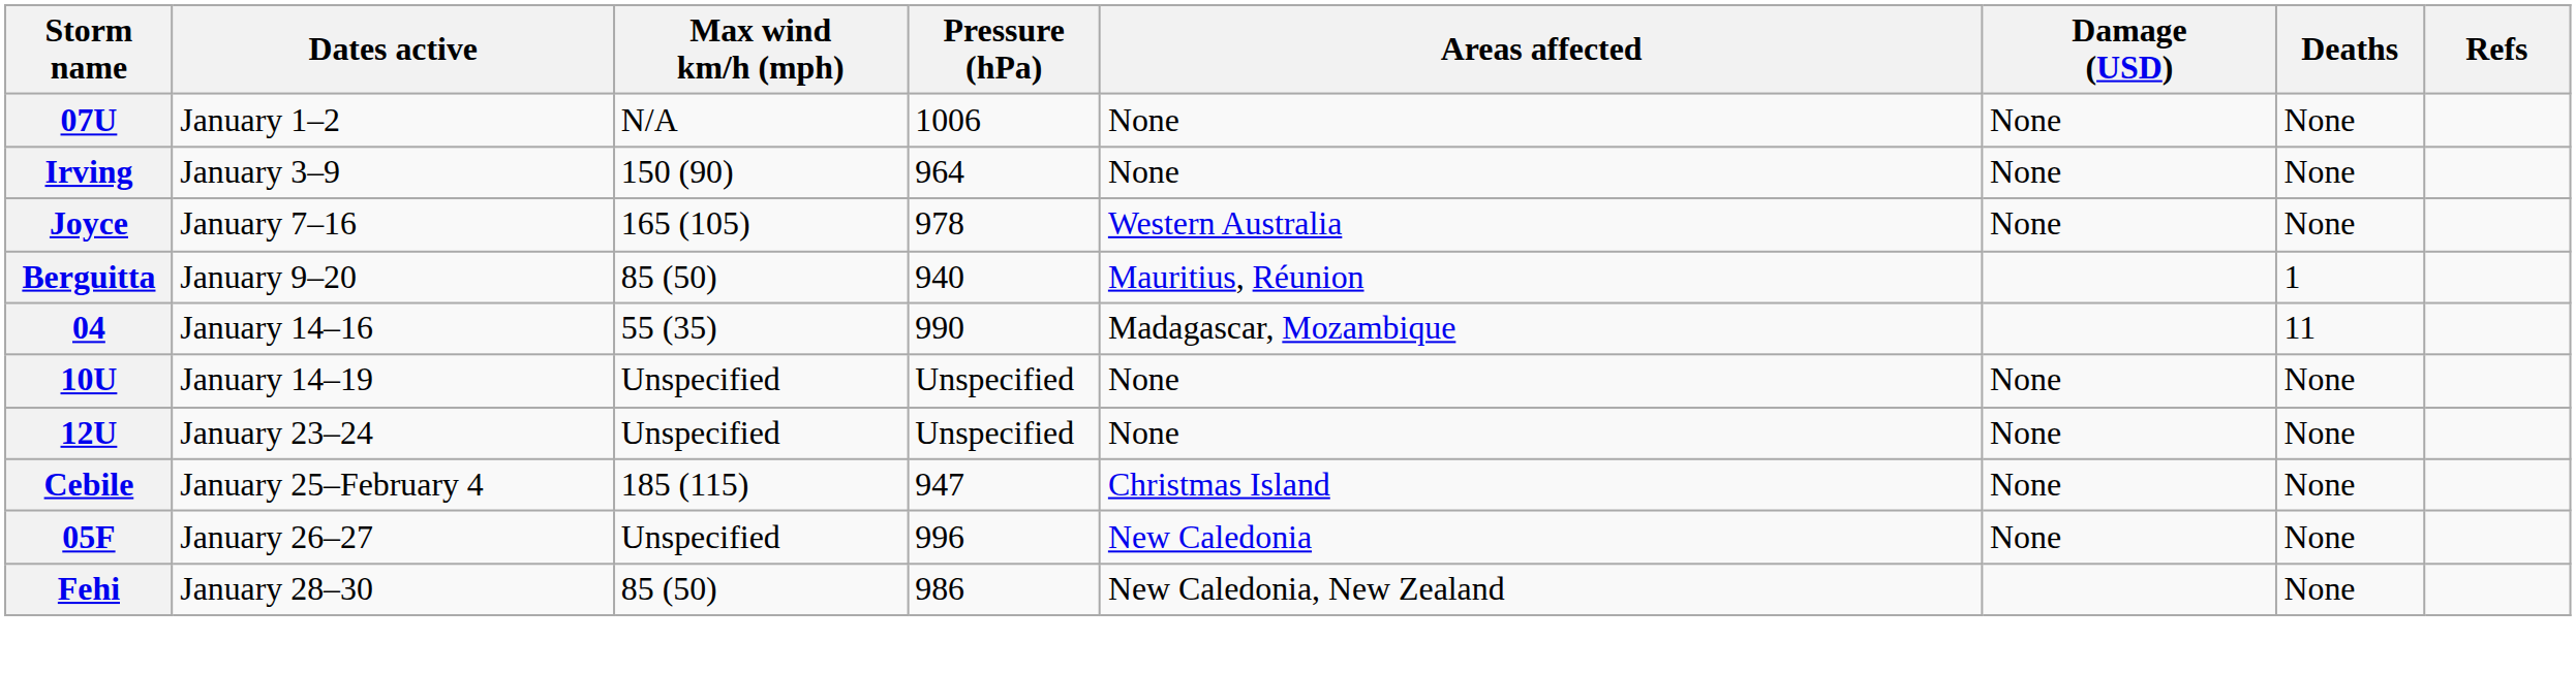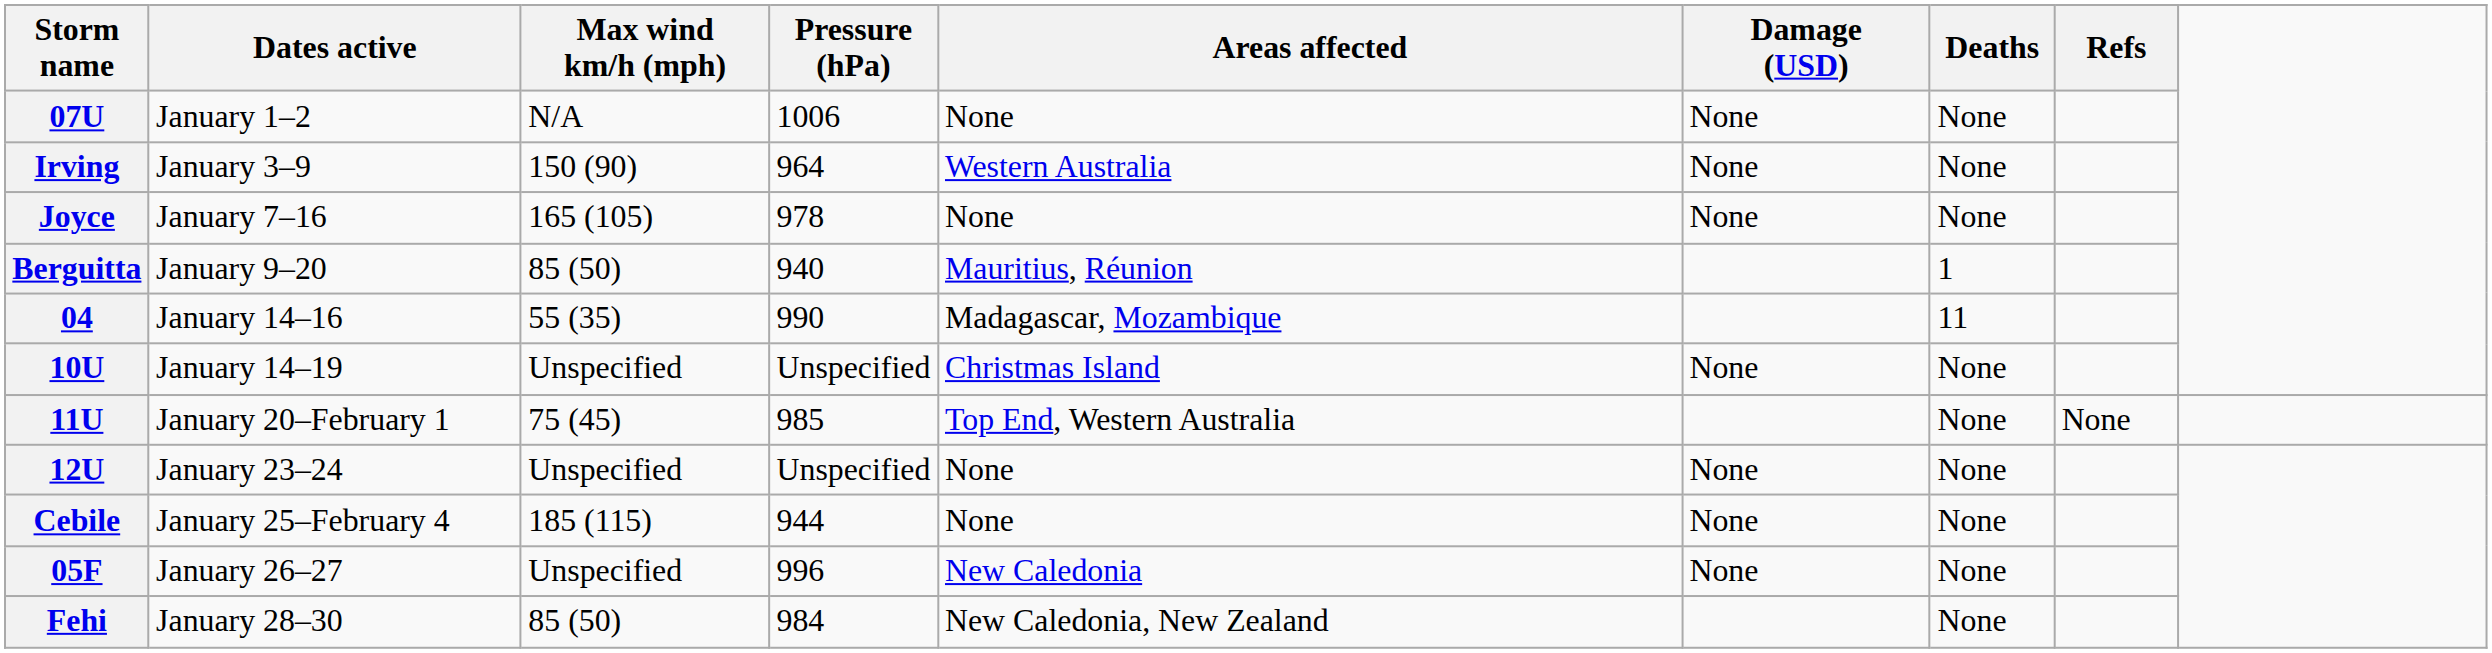Irving | Areas affected: None -> Western Australia
Joyce | Areas affected: Western Australia -> None
10U | Areas affected: None -> Christmas Island
+ row: 11U | January 20–February 1 | 75 (45) | 985 | Top End, Western Australia | None | None
Cebile | Pressure (hPa): 947 -> 944
Cebile | Areas affected: Christmas Island -> None
Fehi | Pressure (hPa): 986 -> 984
